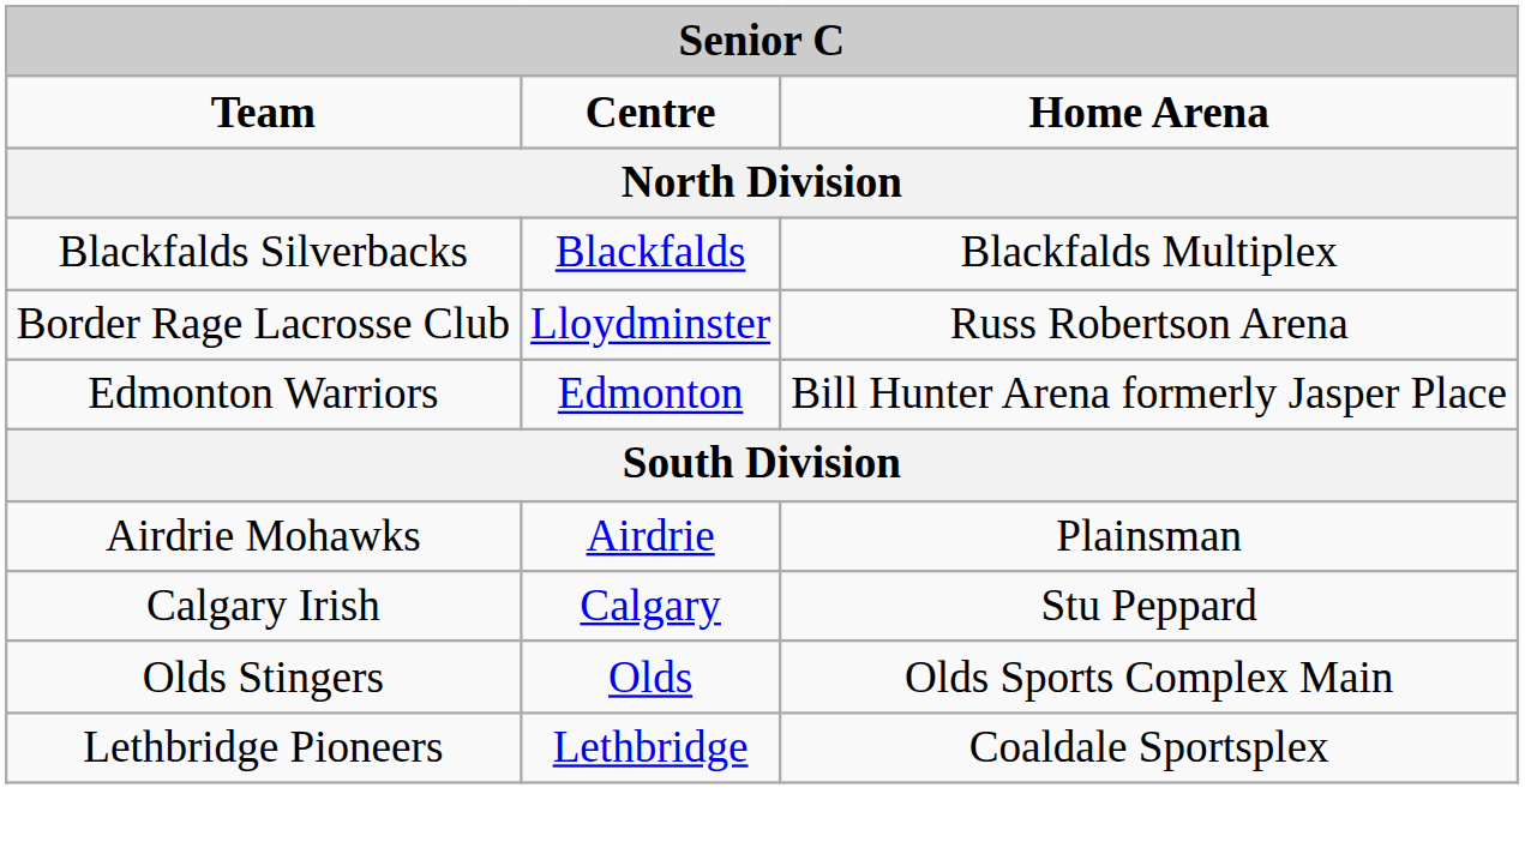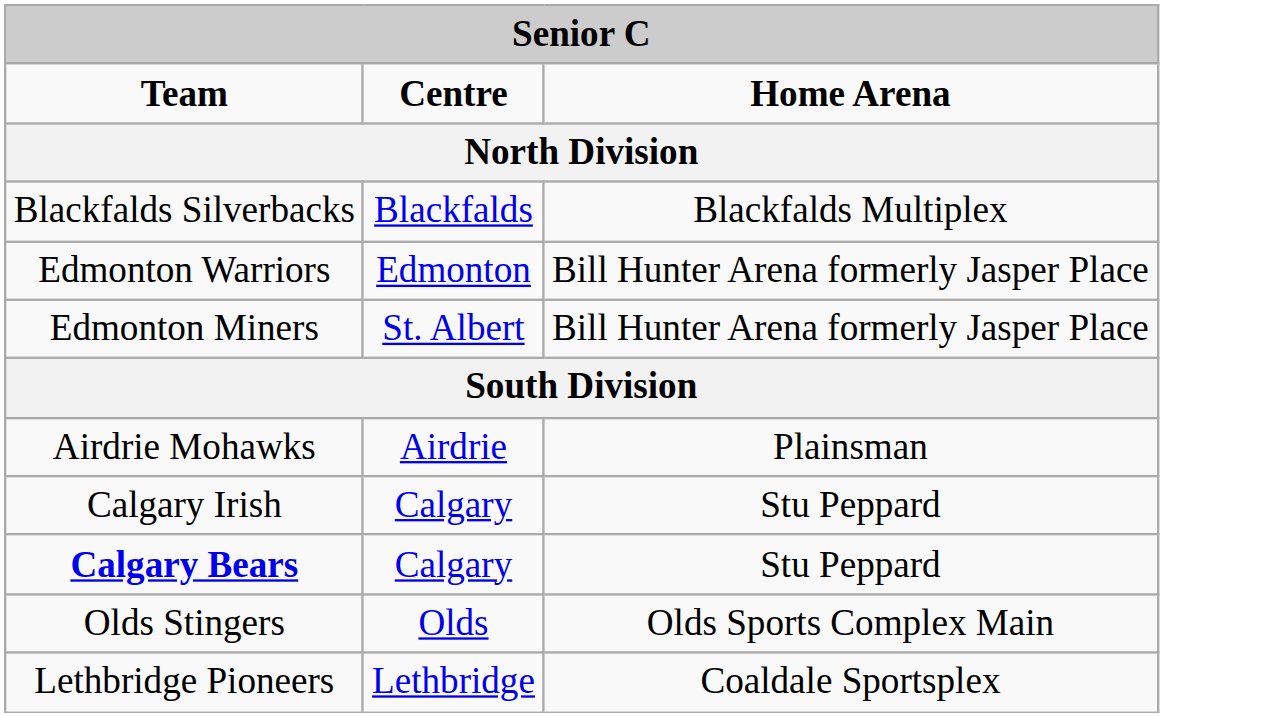- row: Border Rage Lacrosse Club | Lloydminster | Russ Robertson Arena
+ row: Edmonton Miners | St. Albert | Bill Hunter Arena formerly Jasper Place
+ row: Calgary Bears | Calgary | Stu Peppard
